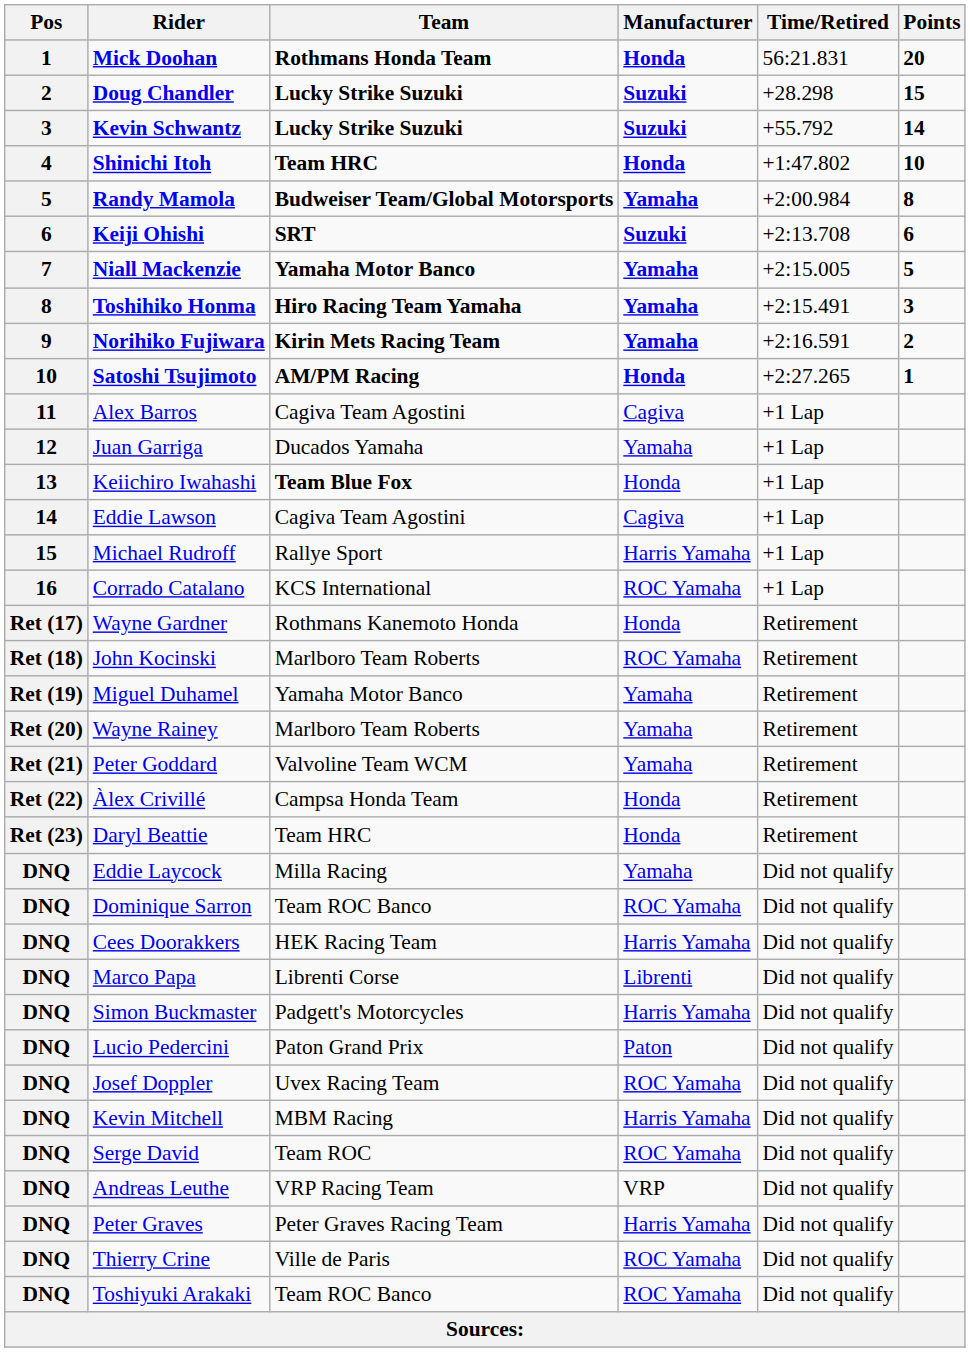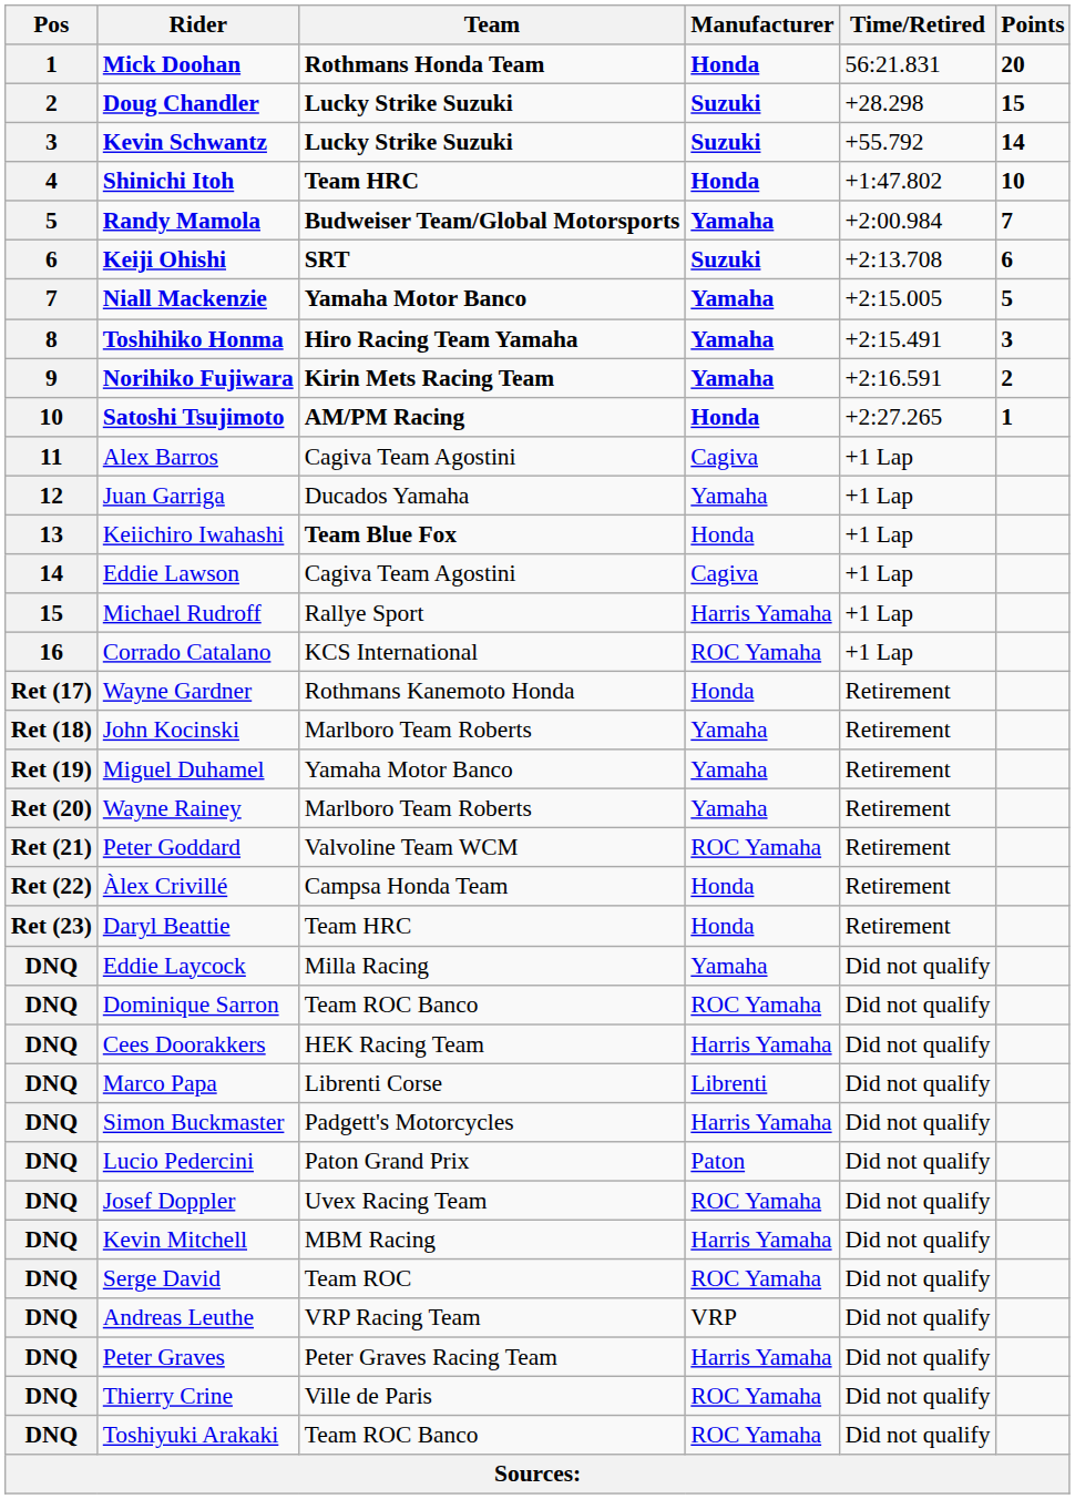Randy Mamola | Points: 8 -> 7
John Kocinski | Manufacturer: ROC Yamaha -> Yamaha
Peter Goddard | Manufacturer: Yamaha -> ROC Yamaha
